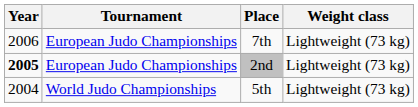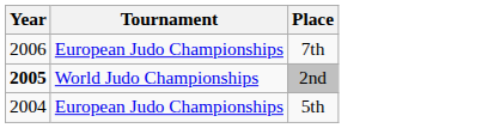- column: Weight class | Lightweight (73 kg) | Lightweight (73 kg) | Lightweight (73 kg)
2nd | Tournament: European Judo Championships -> World Judo Championships
5th | Tournament: World Judo Championships -> European Judo Championships
